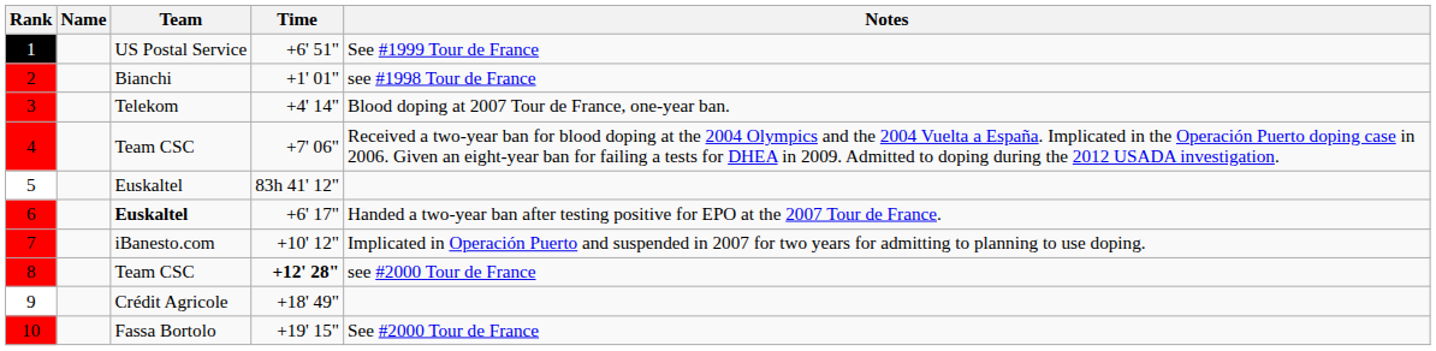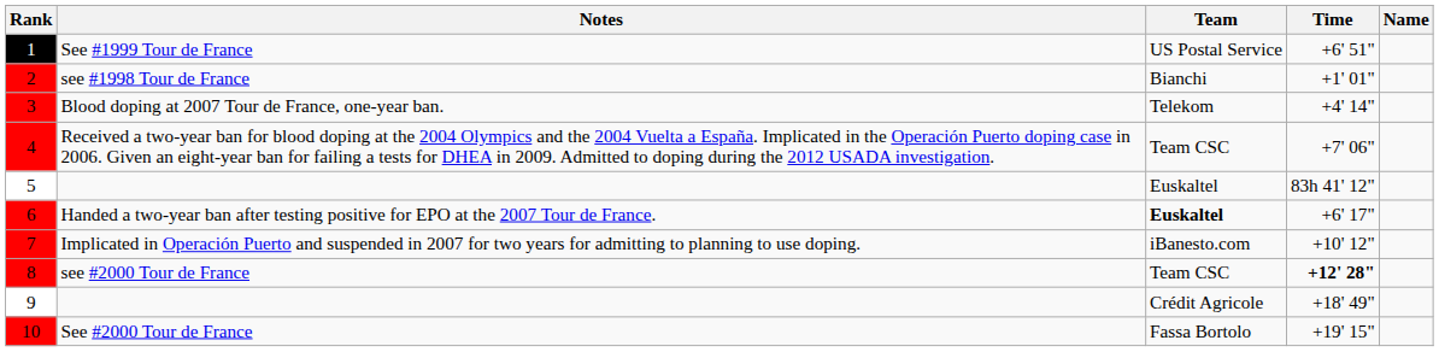columns swapped: Name <-> Notes
